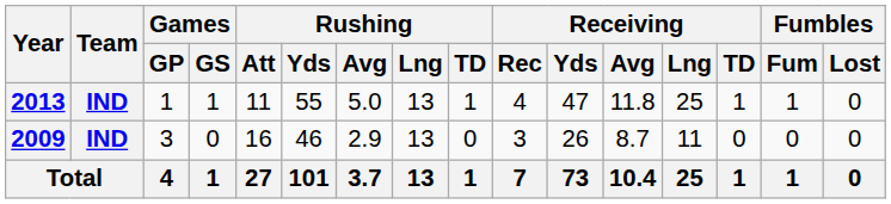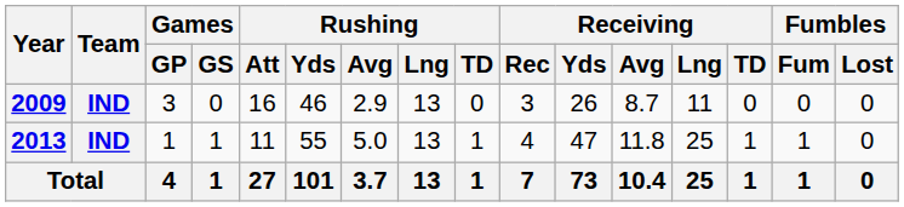rows swapped: 2009 <-> 2013
